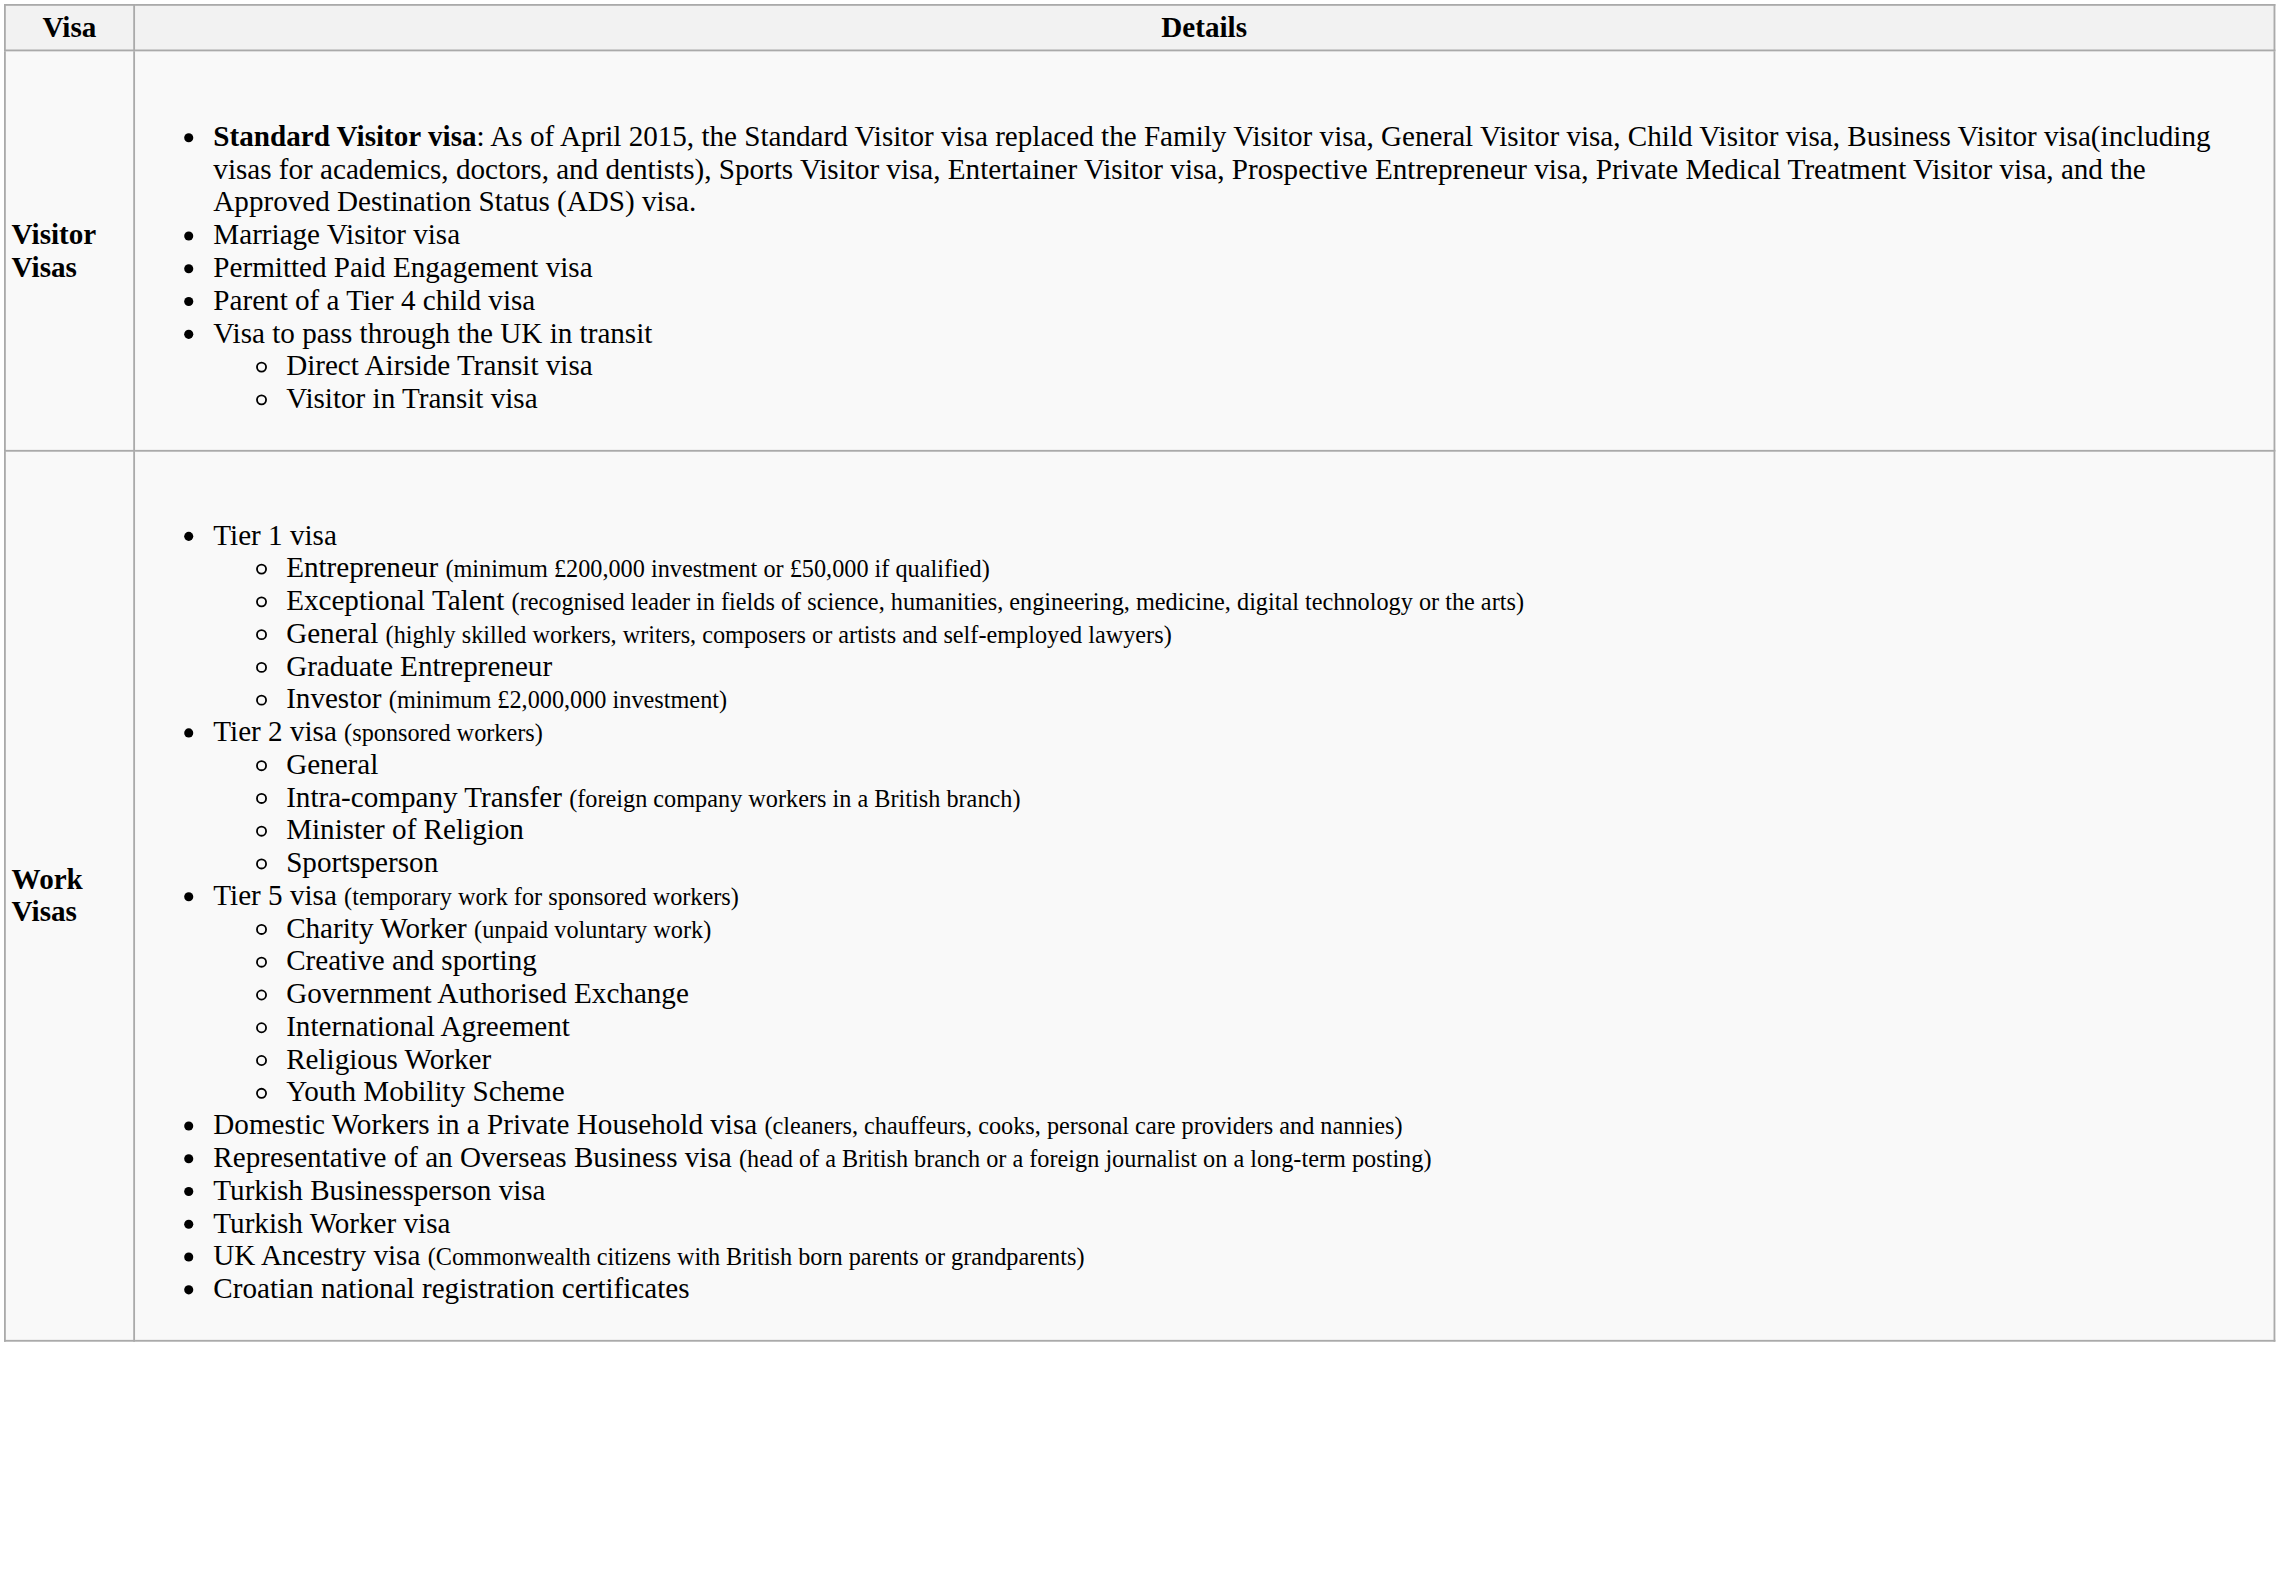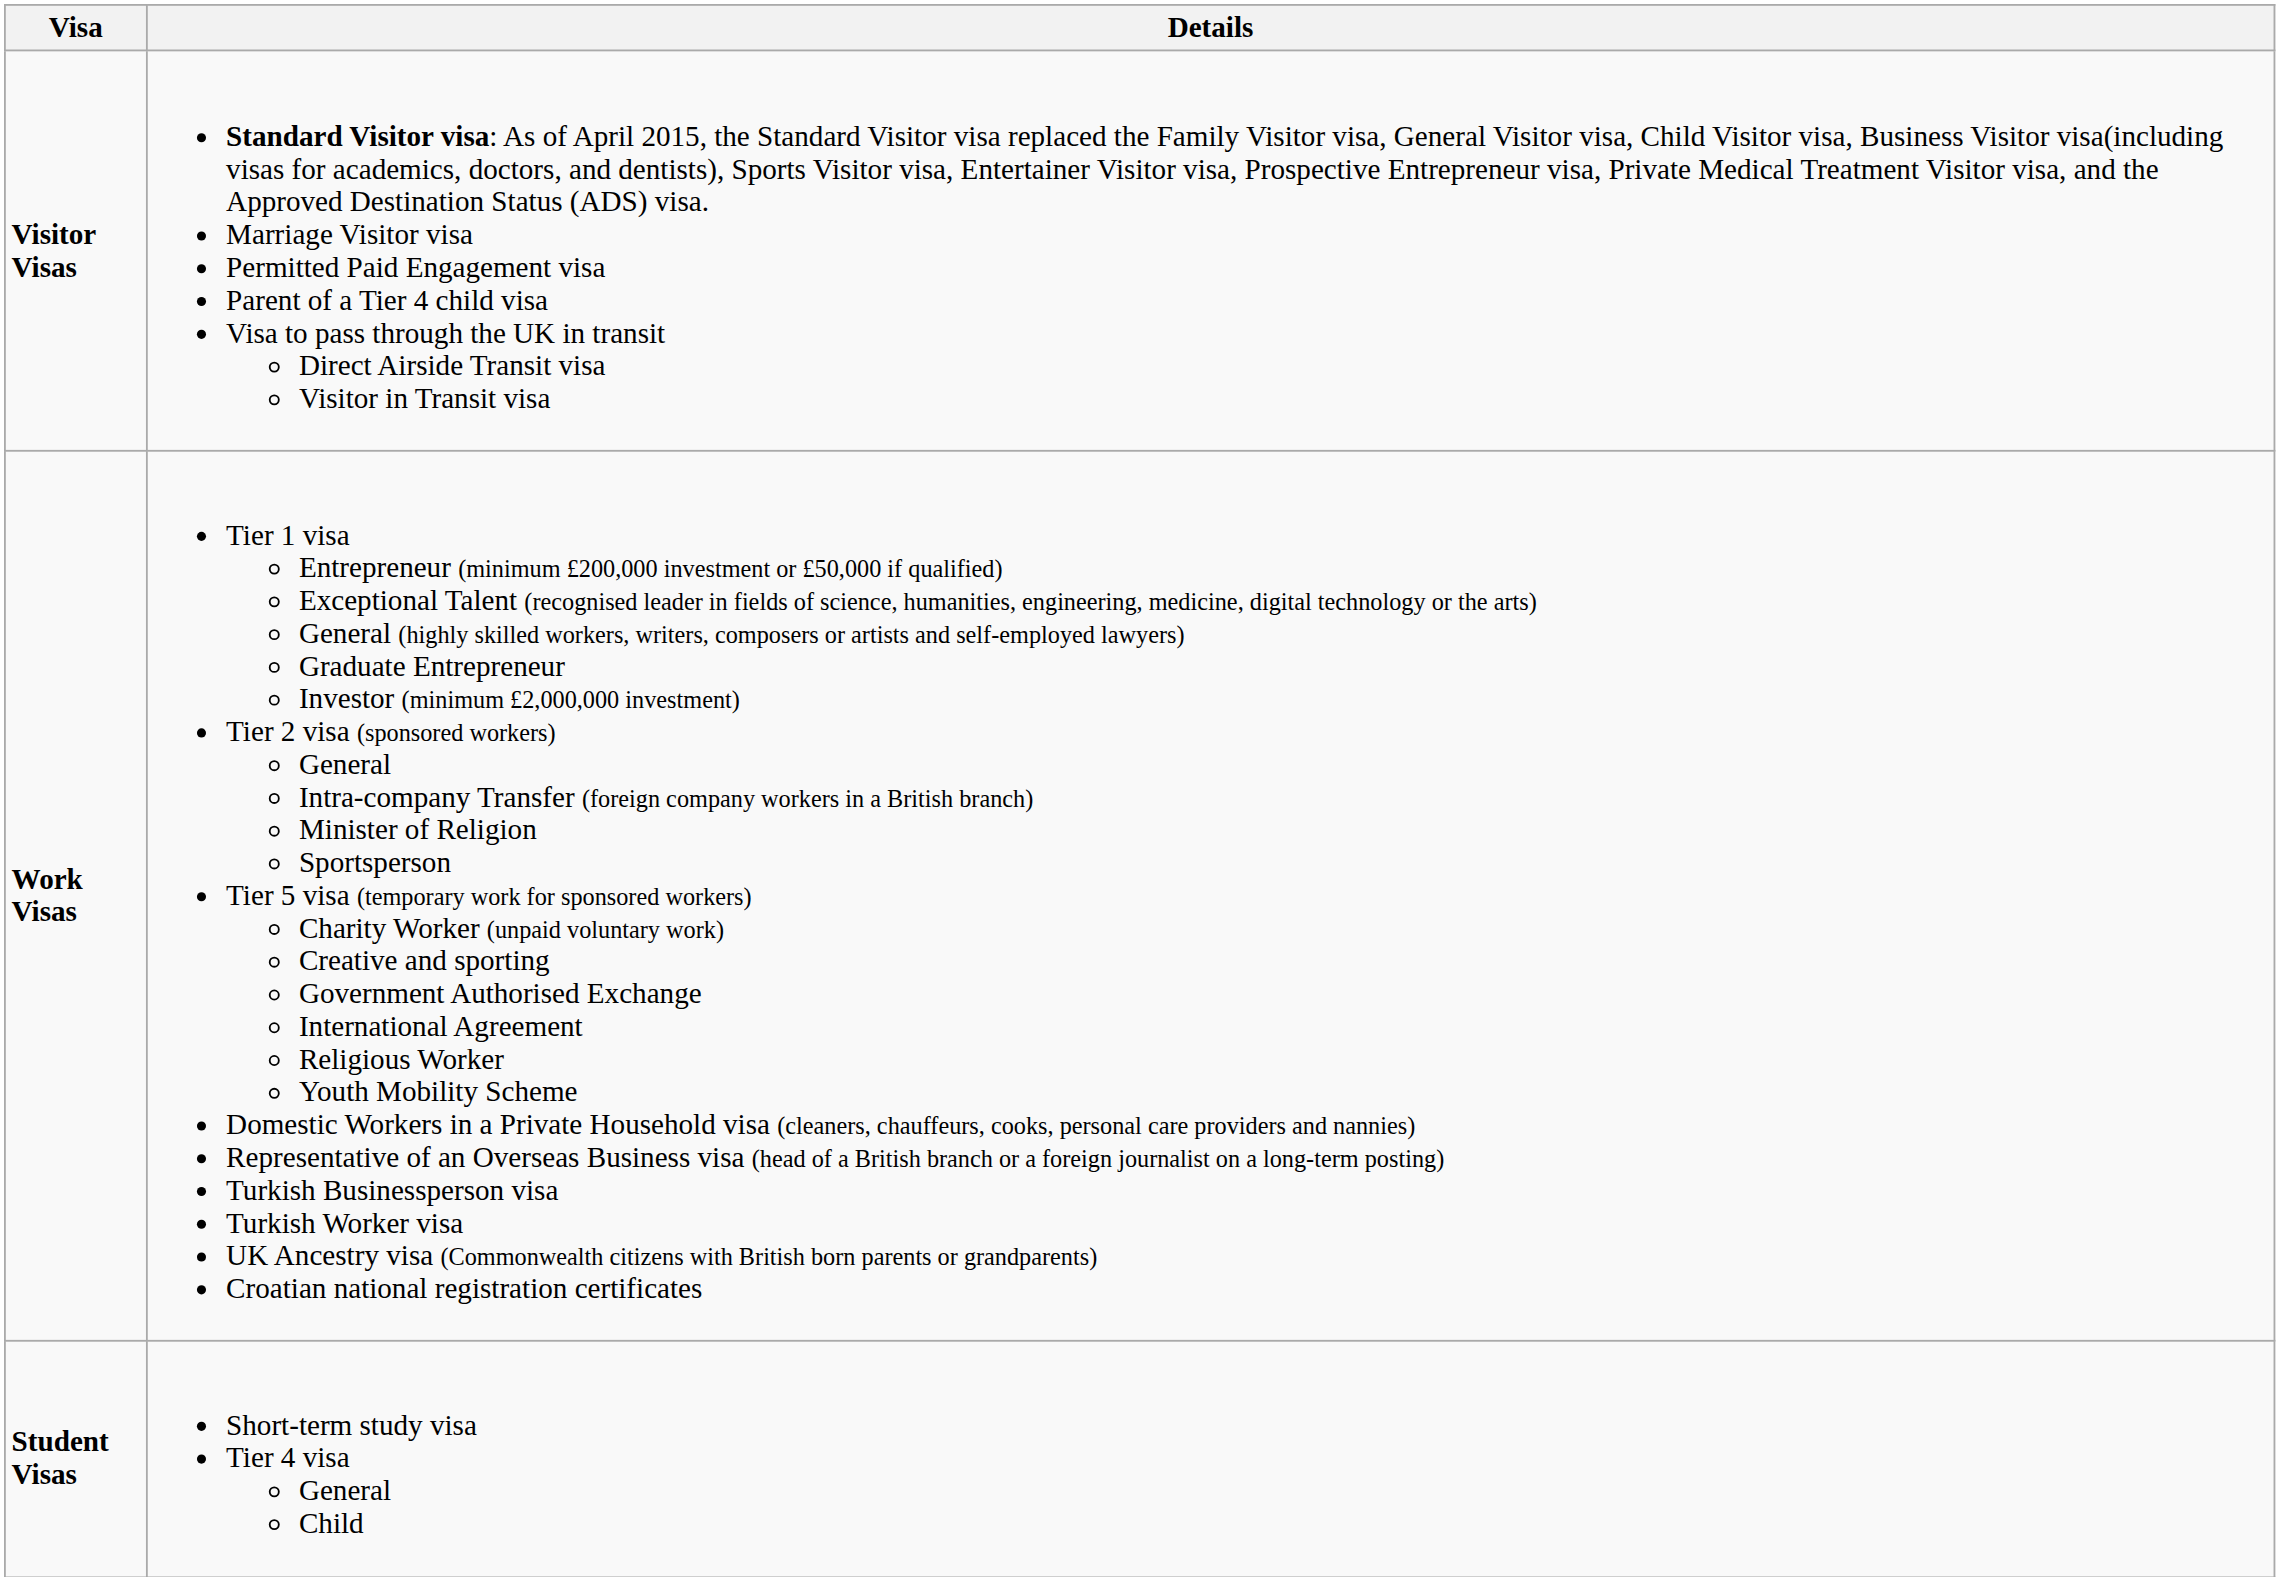+ row: Student Visas | Short-term study visa Tier 4 visa General Child
